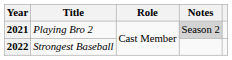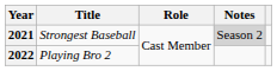2021 | Title: Playing Bro 2 -> Strongest Baseball
2022 | Title: Strongest Baseball -> Playing Bro 2
